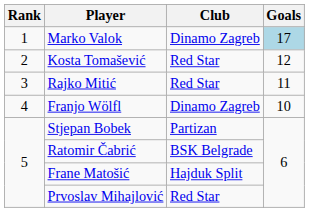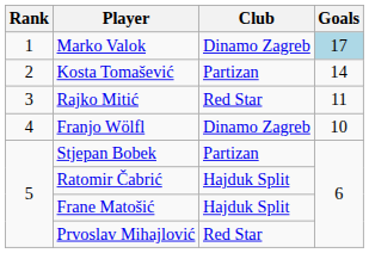Kosta Tomašević | Club: Red Star -> Partizan
Kosta Tomašević | Goals: 12 -> 14
Ratomir Čabrić | Club: BSK Belgrade -> Hajduk Split
